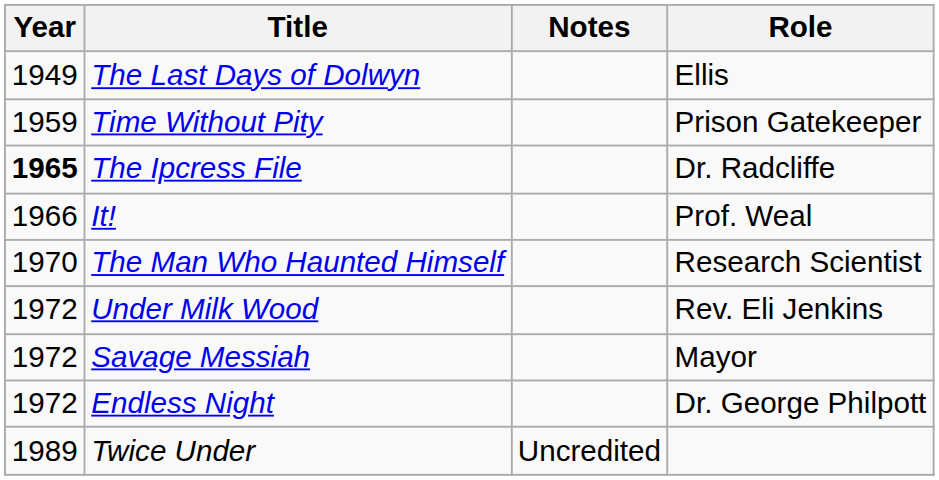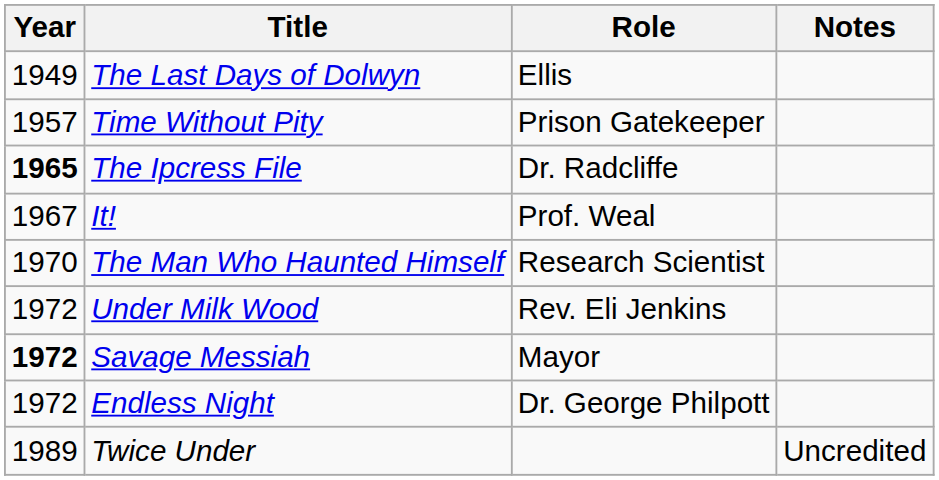columns swapped: Role <-> Notes
Time Without Pity | Year: 1959 -> 1957
It! | Year: 1966 -> 1967
Savage Messiah | Year: normal -> bold
